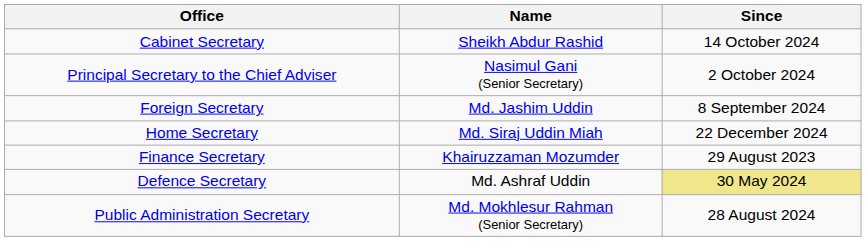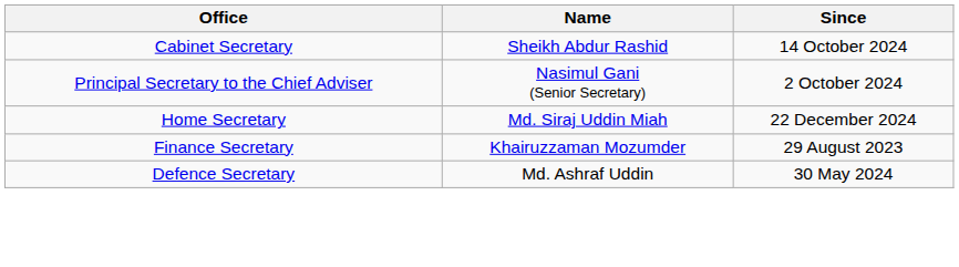- row: Foreign Secretary | Md. Jashim Uddin | 8 September 2024
Defence Secretary | Since: khaki background -> no background
- row: Public Administration Secretary | Md. Mokhlesur Rahman (Senior Secretary) | 28 August 2024
